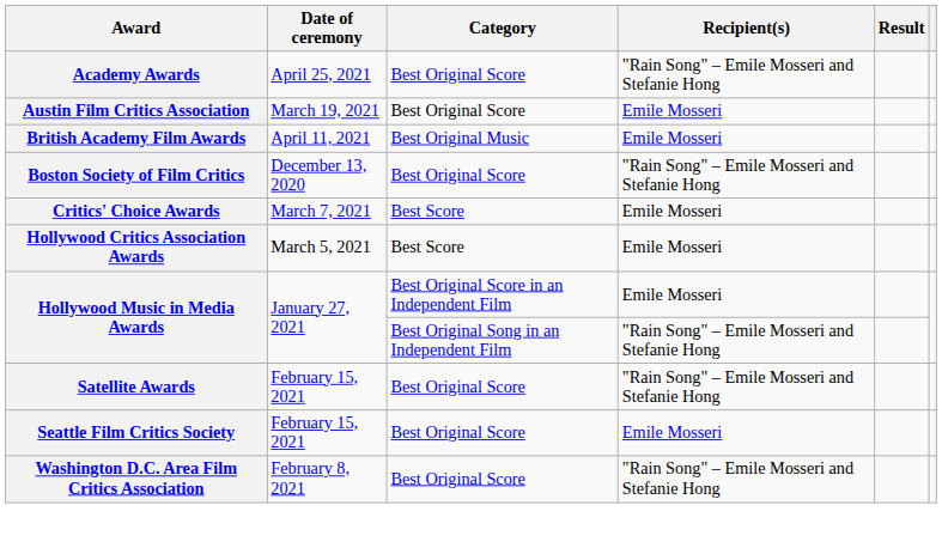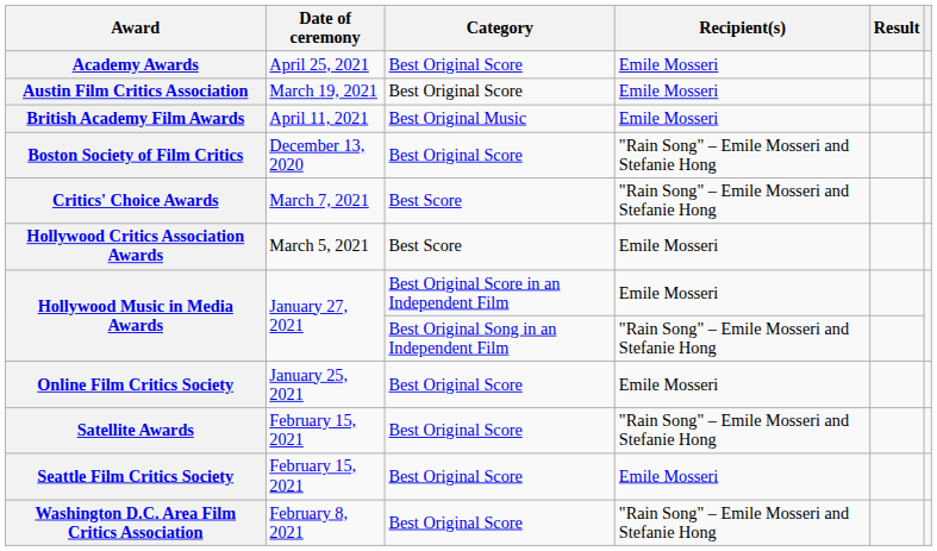Academy Awards | Recipient(s): "Rain Song" – Emile Mosseri and Stefanie Hong -> Emile Mosseri
Critics' Choice Awards | Recipient(s): Emile Mosseri -> "Rain Song" – Emile Mosseri and Stefanie Hong
+ row: Online Film Critics Society | January 25, 2021 | Best Original Score | Emile Mosseri
